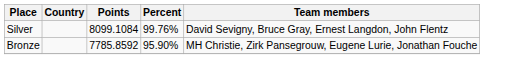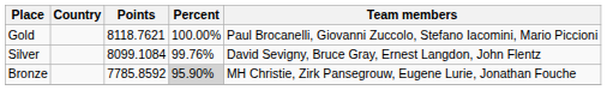+ row: Gold | 8118.7621 | 100.00% | Paul Brocanelli, Giovanni Zuccolo, Stefano Iacomini, Mario Piccioni
Bronze | Percent: no background -> lightgrey background
